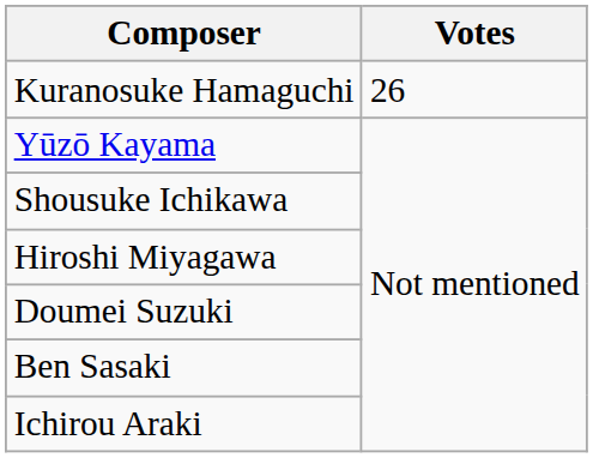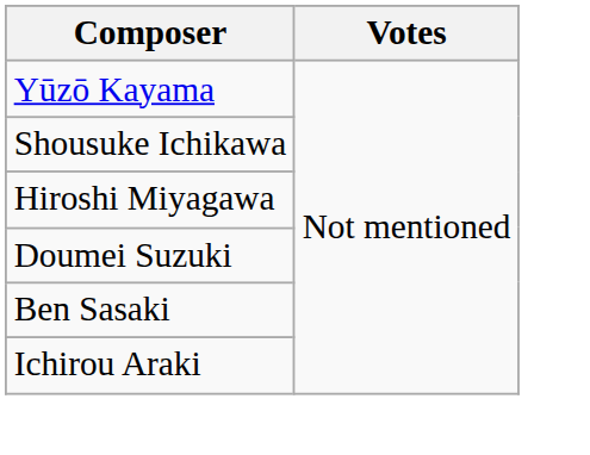- row: Kuranosuke Hamaguchi | 26
